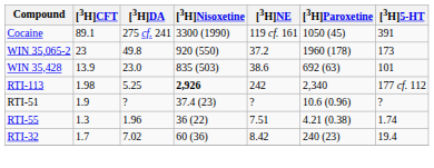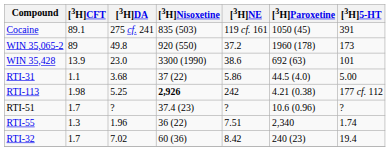Cocaine | [3H]Nisoxetine: 3300 (1990) -> 835 (503)
WIN 35,065-2 | [3H]CFT: 23 -> 89
WIN 35,428 | [3H]Nisoxetine: 835 (503) -> 3300 (1990)
+ row: RTI-31 | 1.1 | 3.68 | 37 (22) | 5.86 | 44.5 (4.0) | 5.00
RTI-113 | [3H]Paroxetine: 2,340 -> 4.21 (0.38)
RTI-51 | [3H]CFT: 1.9 -> 1.7
RTI-55 | [3H]Paroxetine: 4.21 (0.38) -> 2,340
